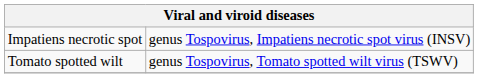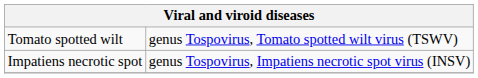rows swapped: Impatiens necrotic spot <-> Tomato spotted wilt
